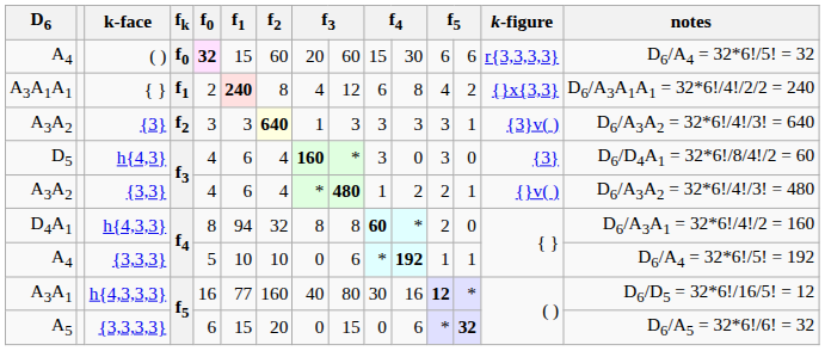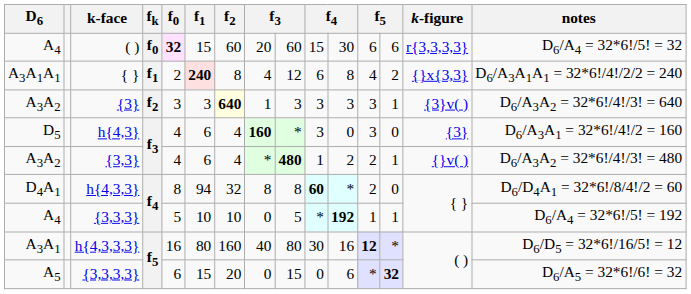h{4,3} | notes: D6/D4A1 = 32*6!/8/4!/2 = 60 -> D6/A3A1 = 32*6!/4!/2 = 160
h{4,3,3} | notes: D6/A3A1 = 32*6!/4!/2 = 160 -> D6/D4A1 = 32*6!/8/4!/2 = 60
{3,3,3} | column 9: 6 -> 5
h{4,3,3,3} | f1: 77 -> 80
